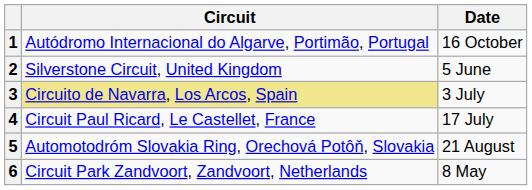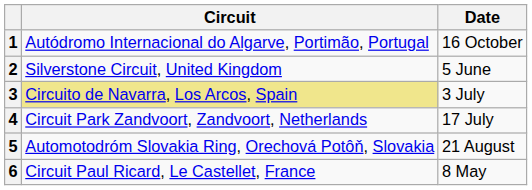4 | Circuit: Circuit Paul Ricard, Le Castellet, France -> Circuit Park Zandvoort, Zandvoort, Netherlands
6 | Circuit: Circuit Park Zandvoort, Zandvoort, Netherlands -> Circuit Paul Ricard, Le Castellet, France
